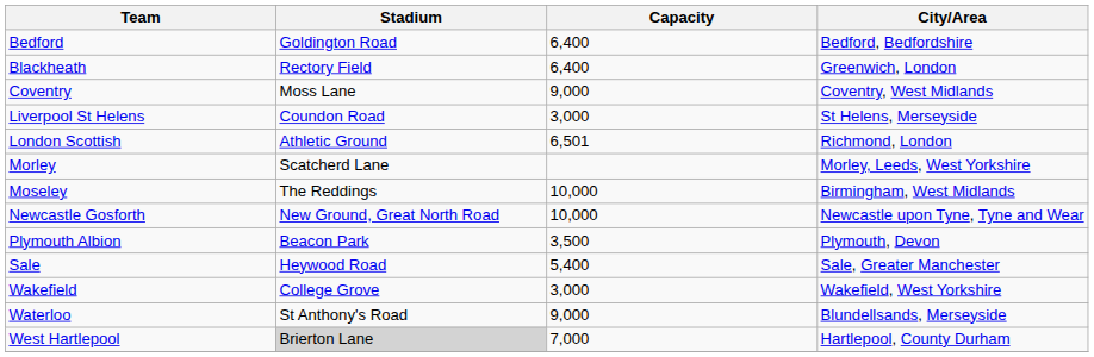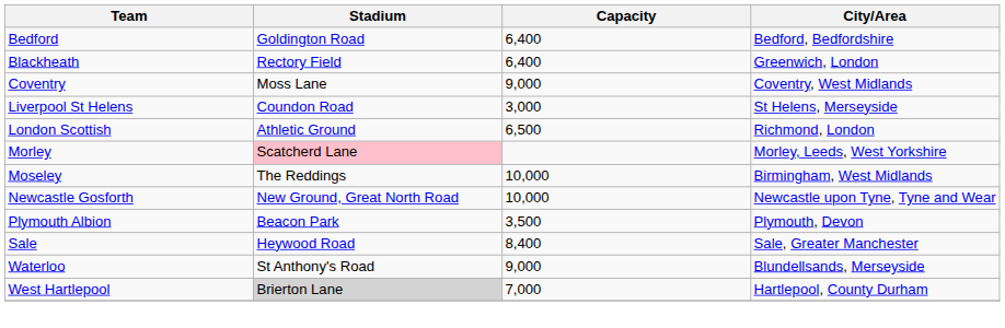London Scottish | Capacity: 6,501 -> 6,500
Morley | Stadium: no background -> pink background
Sale | Capacity: 5,400 -> 8,400
- row: Wakefield | College Grove | 3,000 | Wakefield, West Yorkshire
